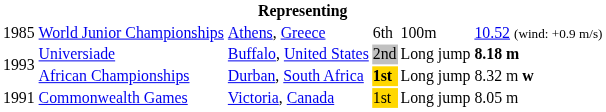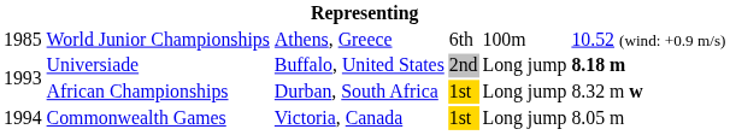African Championships | column 4: bold -> normal
Commonwealth Games | column 1: 1991 -> 1994
